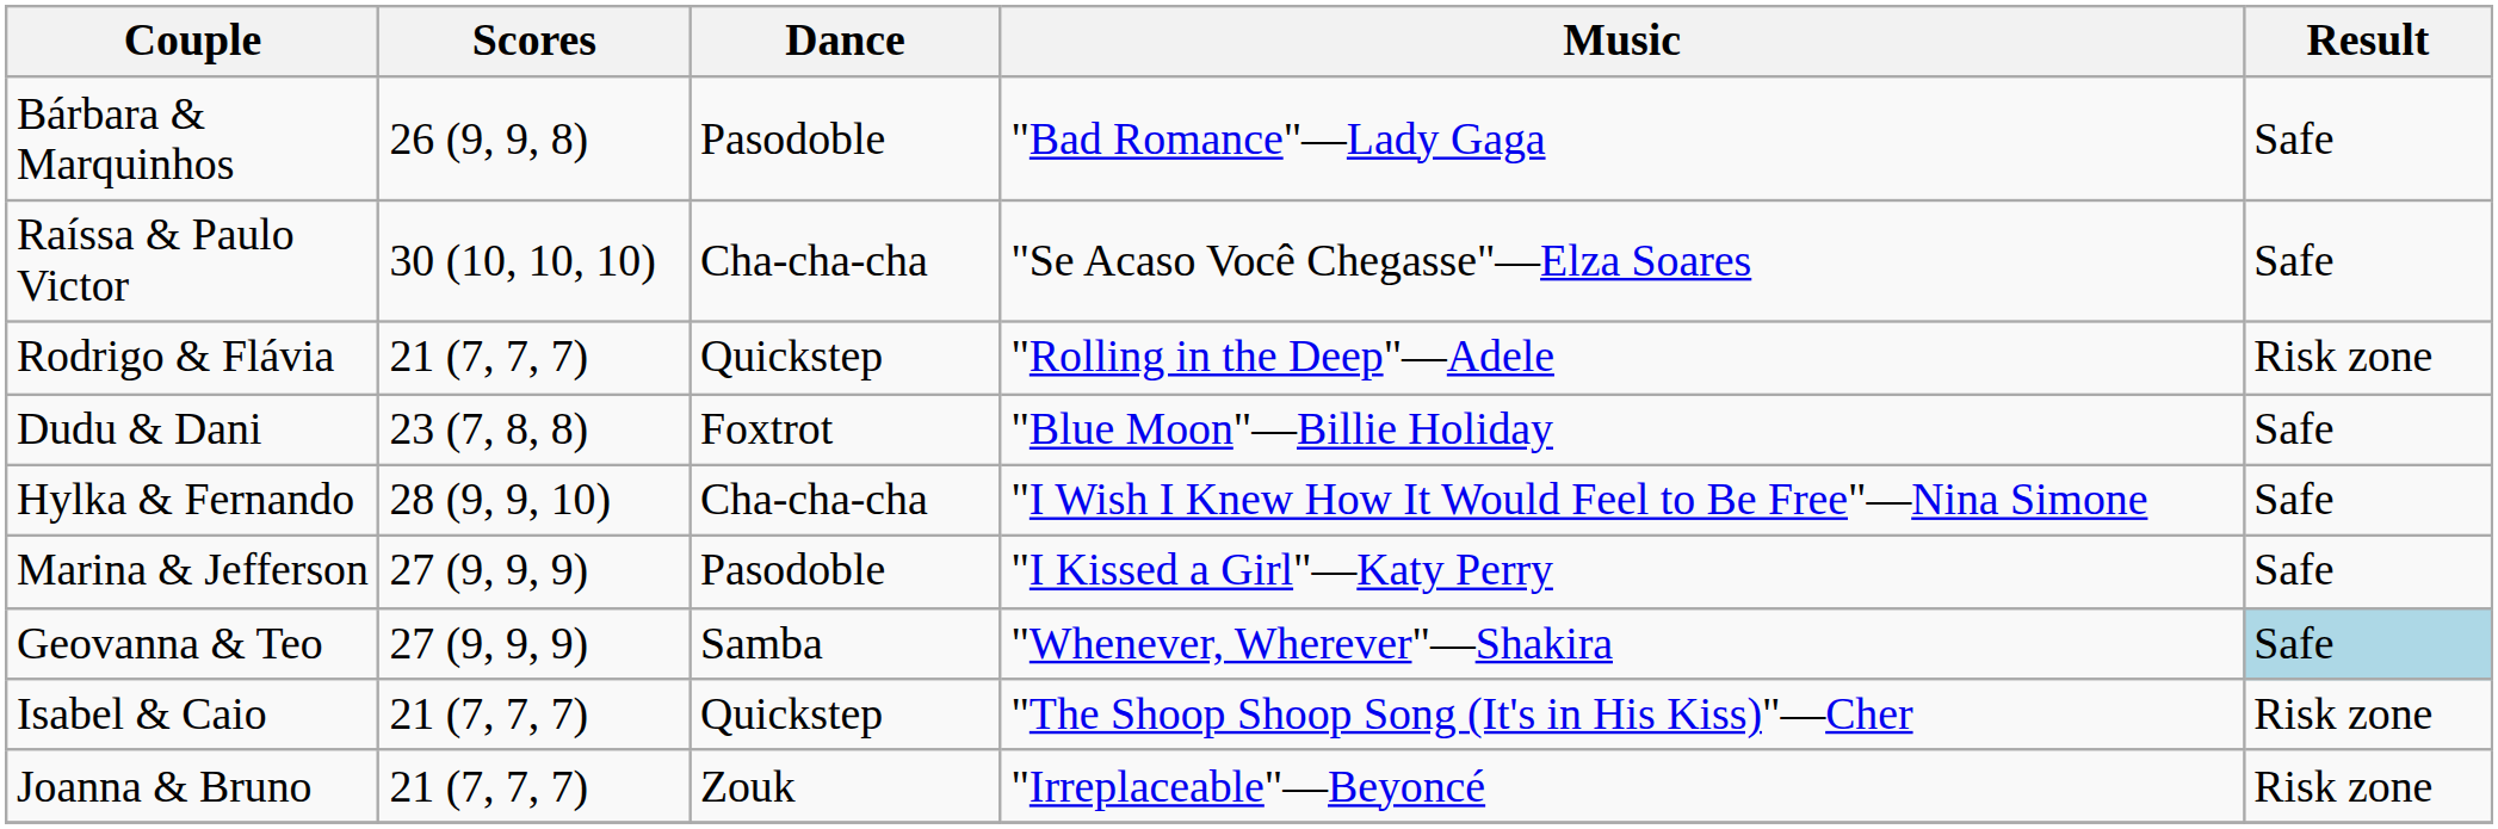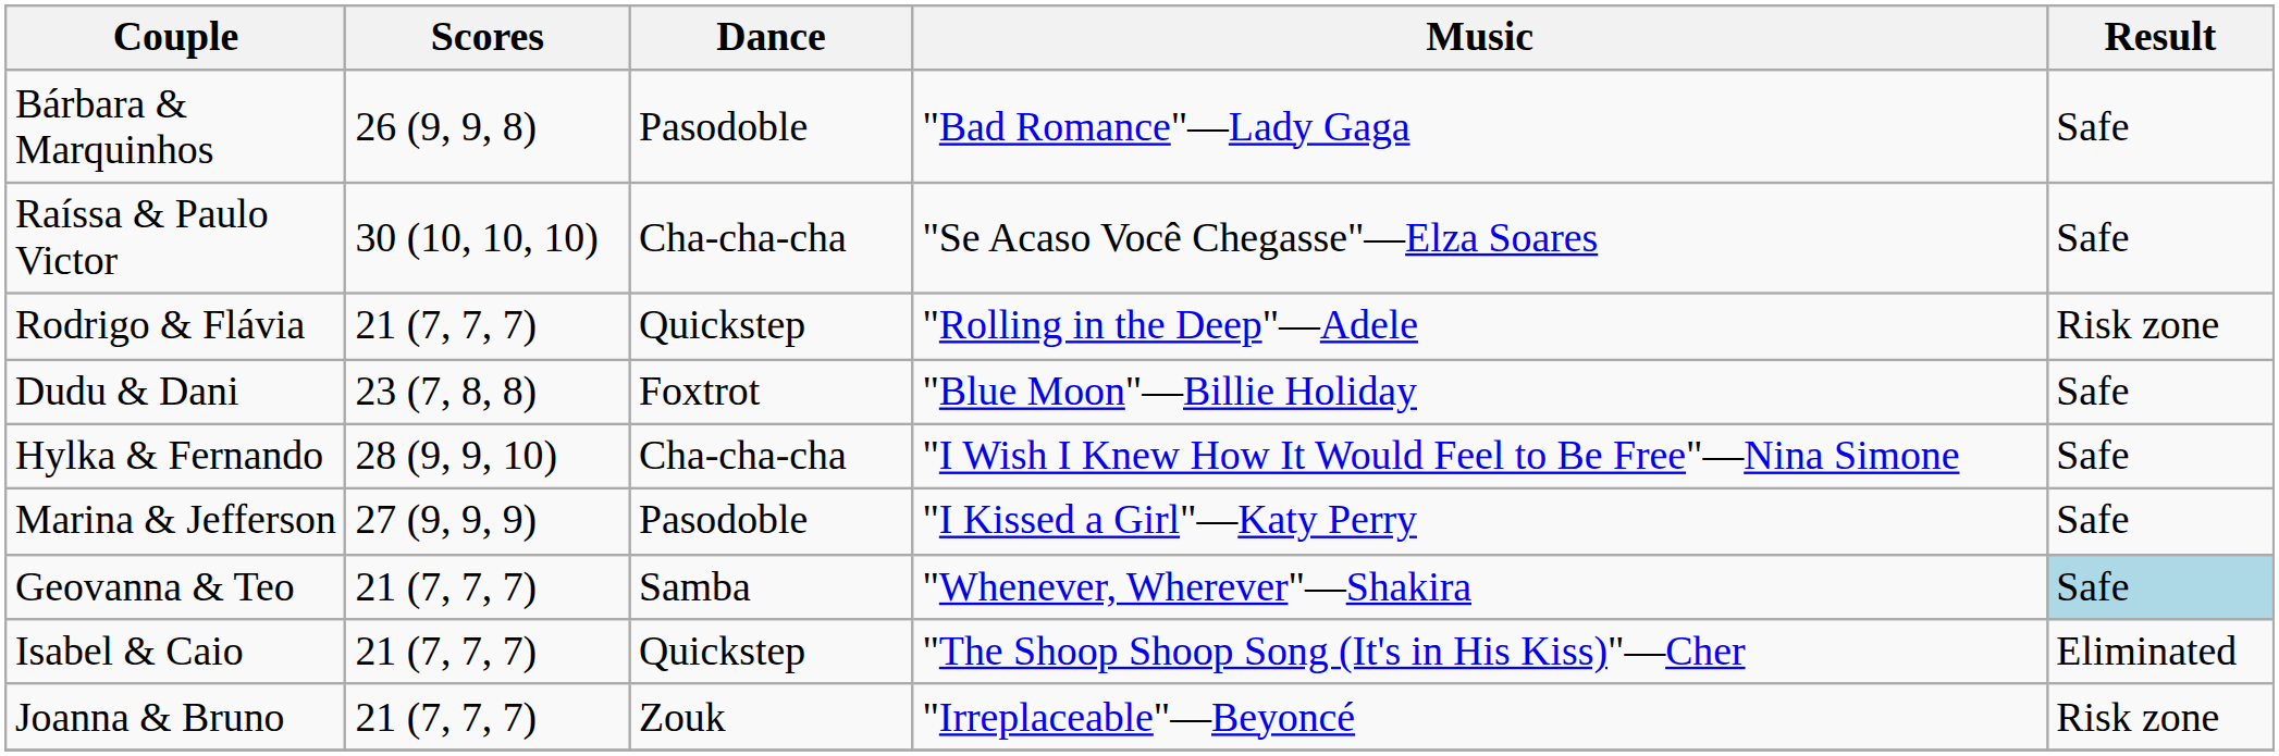Geovanna & Teo | Scores: 27 (9, 9, 9) -> 21 (7, 7, 7)
Isabel & Caio | Result: Risk zone -> Eliminated
